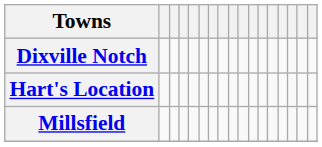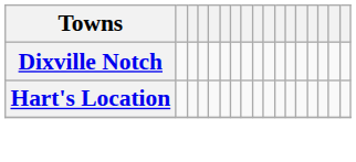- row: Millsfield
